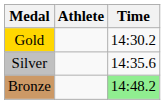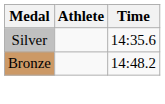- row: Gold | 14:30.2
Bronze | Time: lightgreen background -> no background
